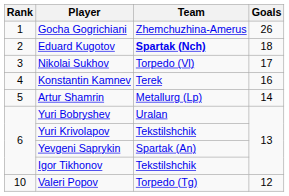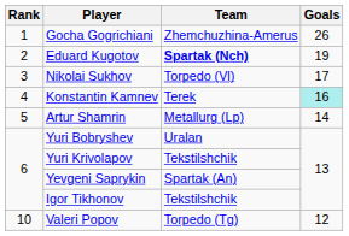Eduard Kugotov | Goals: 18 -> 19
Konstantin Kamnev | Goals: no background -> paleturquoise background
